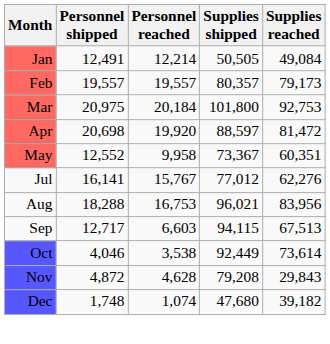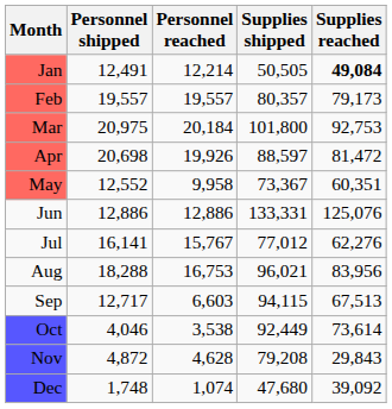Jan | Supplies reached: normal -> bold
Apr | Personnel reached: 19,920 -> 19,926
+ row: Jun | 12,886 | 12,886 | 133,331 | 125,076
Dec | Supplies reached: 39,182 -> 39,092
